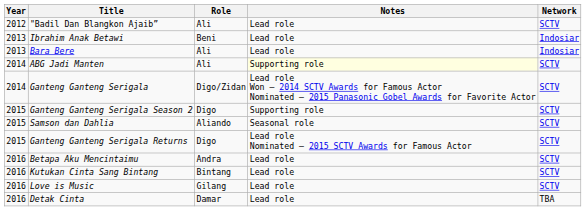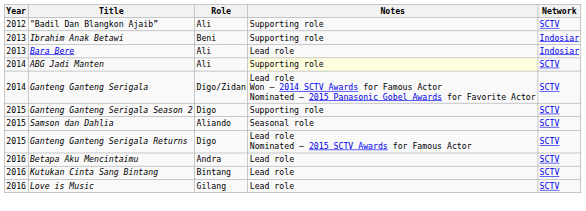"Badil Dan Blangkon Ajaib” | Notes: Lead role -> Supporting role
Ibrahim Anak Betawi | Notes: Lead role -> Supporting role
- row: 2016 | Detak Cinta | Damar | Lead role | TBA
